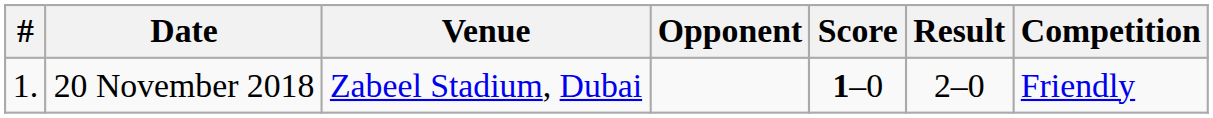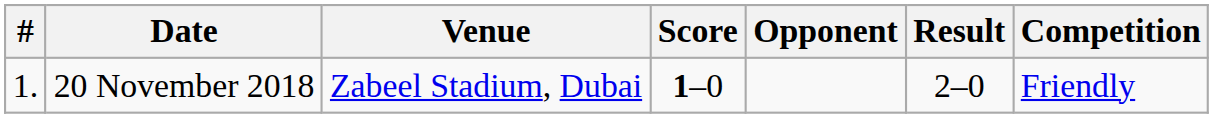columns swapped: Opponent <-> Score
